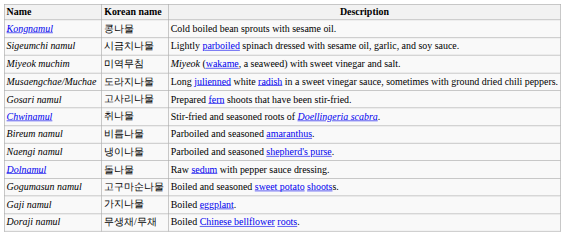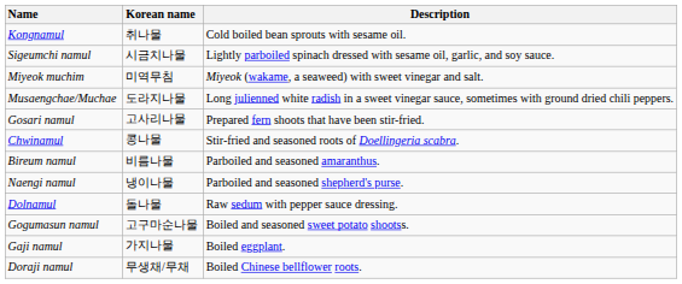Kongnamul | Korean name: 콩나물 -> 취나물
Chwinamul | Korean name: 취나물 -> 콩나물
